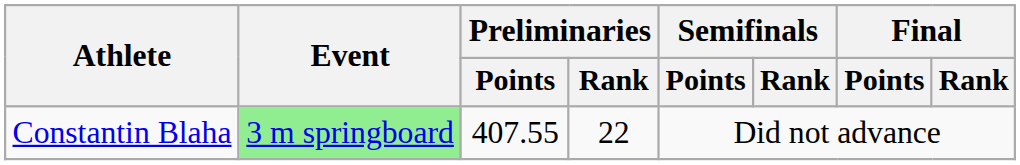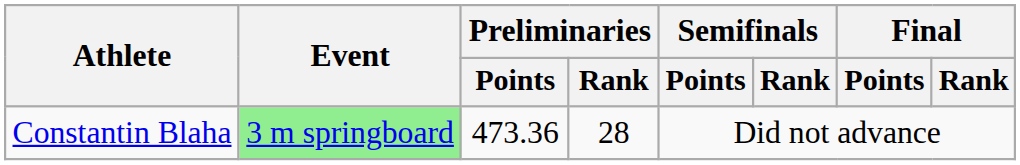Constantin Blaha | Preliminaries / Points: 407.55 -> 473.36
Constantin Blaha | Preliminaries / Rank: 22 -> 28
